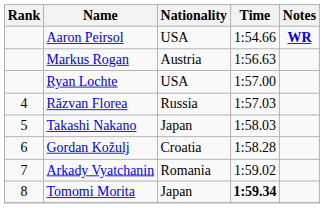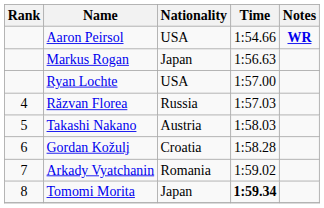Markus Rogan | Nationality: Austria -> Japan
Takashi Nakano | Nationality: Japan -> Austria
